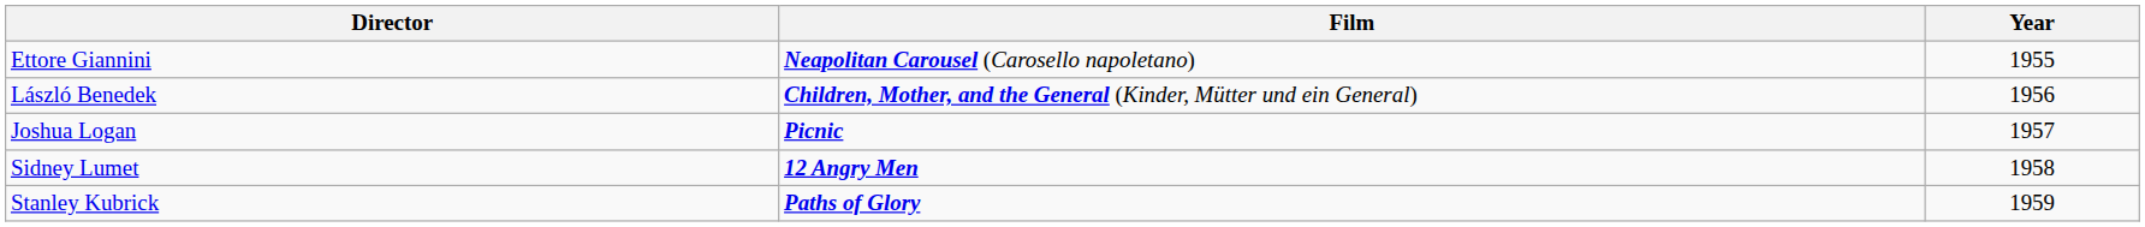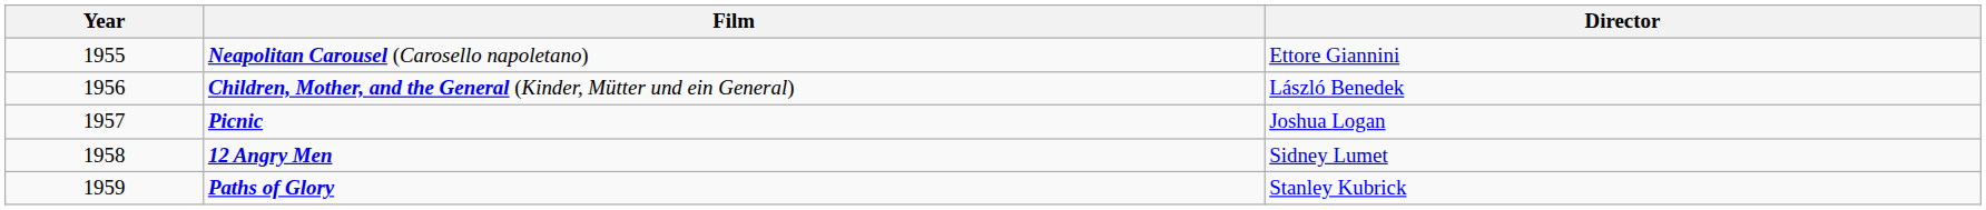columns swapped: Year <-> Director
